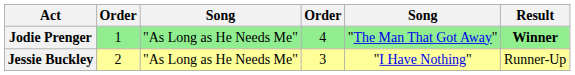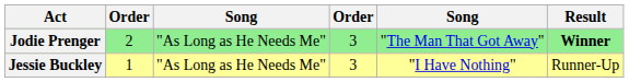Jodie Prenger | column 2: 1 -> 2
Jodie Prenger | column 4: 4 -> 3
Jessie Buckley | column 2: 2 -> 1
